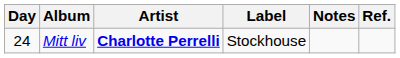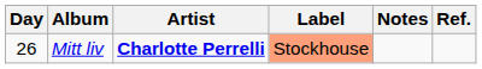Mitt liv | Day: 24 -> 26
Mitt liv | Label: no background -> lightsalmon background
